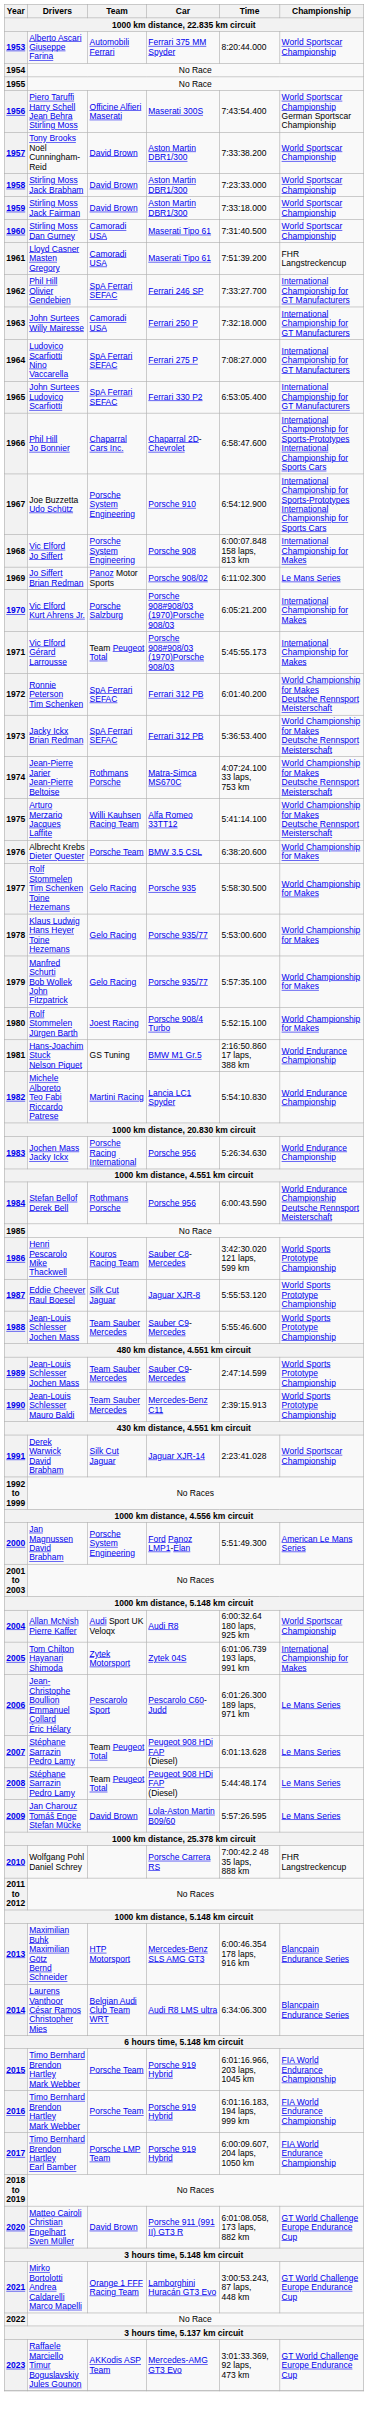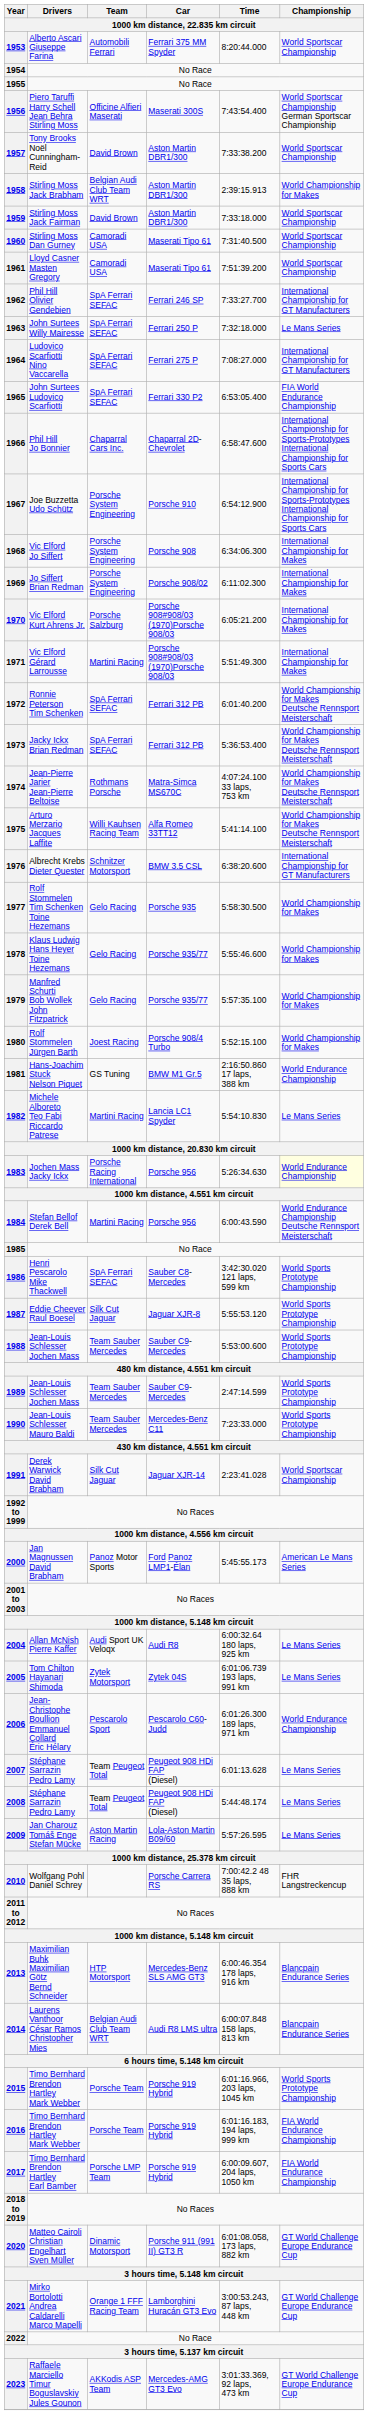1958 | Team: David Brown -> Belgian Audi Club Team WRT
1958 | Time: 7:23:33.000 -> 2:39:15.913
1958 | Championship: World Sportscar Championship -> World Championship for Makes
1961 | Championship: FHR Langstreckencup -> World Sportscar Championship
1963 | Team: Camoradi USA -> SpA Ferrari SEFAC
1963 | Championship: International Championship for GT Manufacturers -> Le Mans Series
1965 | Championship: International Championship for GT Manufacturers -> FIA World Endurance Championship
1968 | Time: 6:00:07.848 158 laps, 813 km -> 6:34:06.300
1969 | Team: Panoz Motor Sports -> Porsche System Engineering
1969 | Championship: Le Mans Series -> International Championship for Makes
1971 | Team: Team Peugeot Total -> Martini Racing
1971 | Time: 5:45:55.173 -> 5:51:49.300
1976 | Team: Porsche Team -> Schnitzer Motorsport
1976 | Championship: World Championship for Makes -> International Championship for GT Manufacturers
1978 | Time: 5:53:00.600 -> 5:55:46.600
1982 | Championship: World Endurance Championship -> Le Mans Series
1983 | Championship: no background -> lightyellow background
1984 | Team: Rothmans Porsche -> Martini Racing
1986 | Team: Kouros Racing Team -> SpA Ferrari SEFAC
1988 | Time: 5:55:46.600 -> 5:53:00.600
1990 | Time: 2:39:15.913 -> 7:23:33.000
2000 | Team: Porsche System Engineering -> Panoz Motor Sports
2000 | Time: 5:51:49.300 -> 5:45:55.173
2004 | Championship: World Sportscar Championship -> Le Mans Series
2005 | Championship: International Championship for Makes -> Le Mans Series
2006 | Championship: Le Mans Series -> World Endurance Championship
2009 | Team: David Brown -> Aston Martin Racing
2014 | Time: 6:34:06.300 -> 6:00:07.848 158 laps, 813 km
2015 | Championship: FIA World Endurance Championship -> World Sports Prototype Championship
2020 | Team: David Brown -> Dinamic Motorsport
